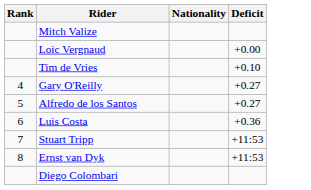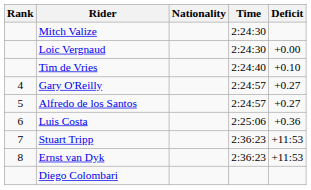+ column: Time | 2:24:30 | 2:24:30 | 2:24:40 | 2:24:57 | 2:24:57 | 2:25:06 | 2:36:23 | 2:36:23
